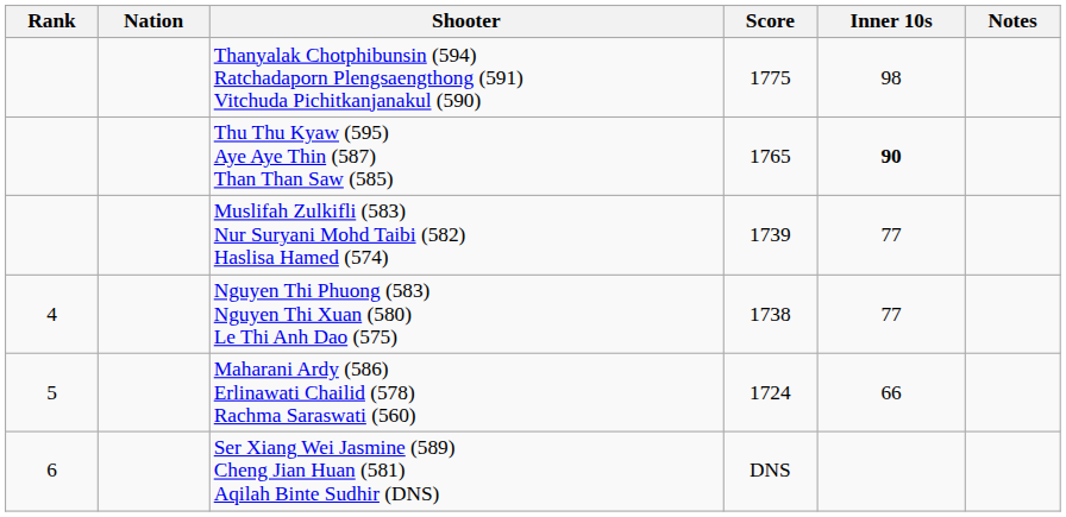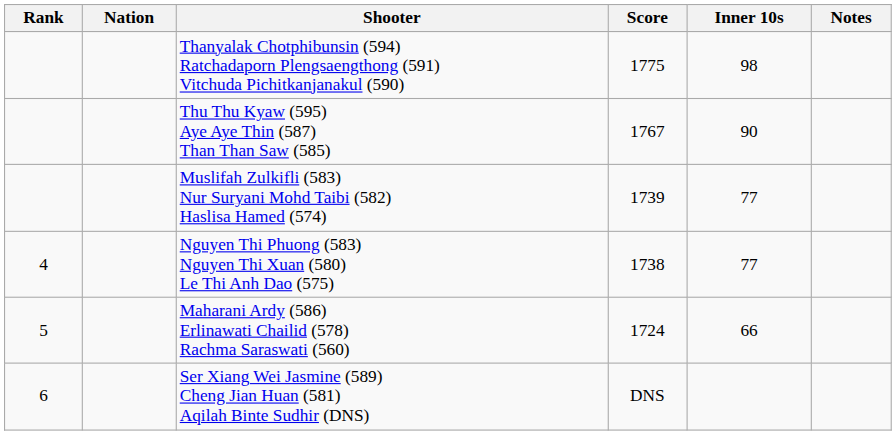Thu Thu Kyaw (595) Aye Aye Thin (587) Than Than Saw (585) | Score: 1765 -> 1767
Thu Thu Kyaw (595) Aye Aye Thin (587) Than Than Saw (585) | Inner 10s: bold -> normal
